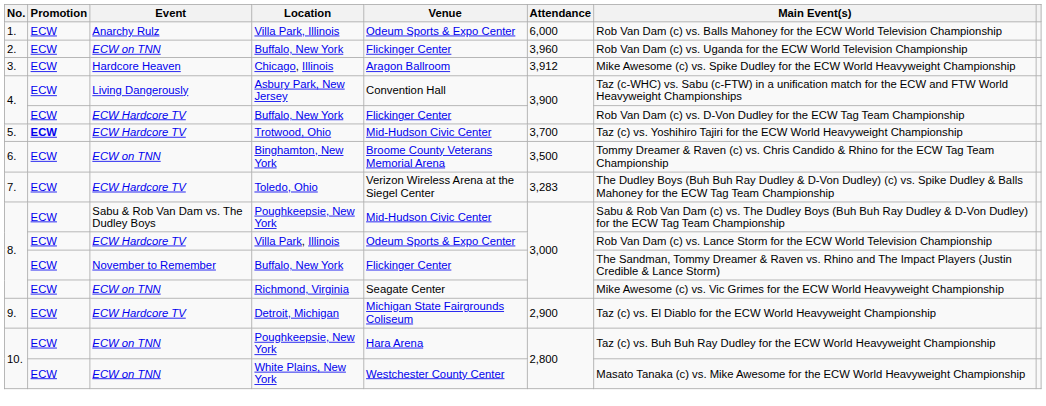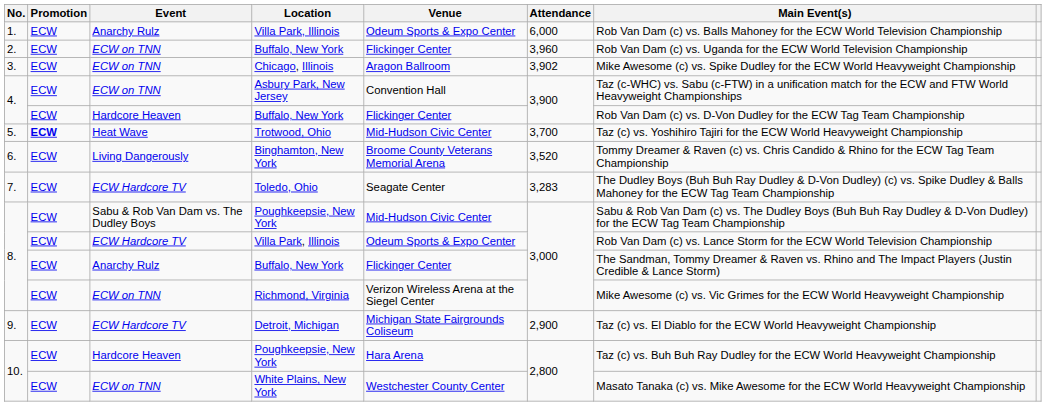Chicago, Illinois | Event: Hardcore Heaven -> ECW on TNN
Chicago, Illinois | Attendance: 3,912 -> 3,902
Asbury Park, New Jersey | Event: Living Dangerously -> ECW on TNN
4. / Buffalo, New York | Event: ECW Hardcore TV -> Hardcore Heaven
Trotwood, Ohio | Event: ECW Hardcore TV -> Heat Wave
Binghamton, New York | Event: ECW on TNN -> Living Dangerously
Binghamton, New York | Attendance: 3,500 -> 3,520
Toledo, Ohio | Venue: Verizon Wireless Arena at the Siegel Center -> Seagate Center
8. / Buffalo, New York | Event: November to Remember -> Anarchy Rulz
Richmond, Virginia | Venue: Seagate Center -> Verizon Wireless Arena at the Siegel Center
10. / Poughkeepsie, New York | Event: ECW on TNN -> Hardcore Heaven
